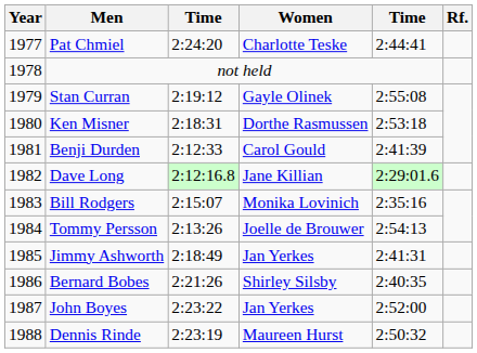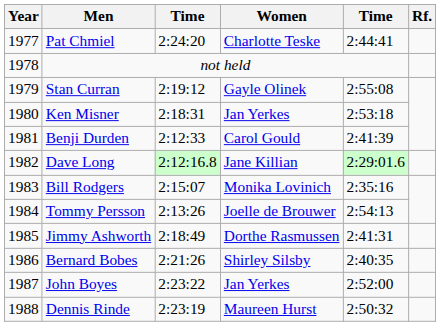Ken Misner | Women: Dorthe Rasmussen -> Jan Yerkes
Jimmy Ashworth | Women: Jan Yerkes -> Dorthe Rasmussen
